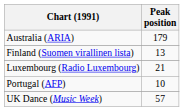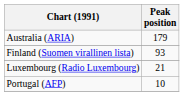Finland (Suomen virallinen lista) | Peak position: 13 -> 93
- row: UK Dance (Music Week) | 57
